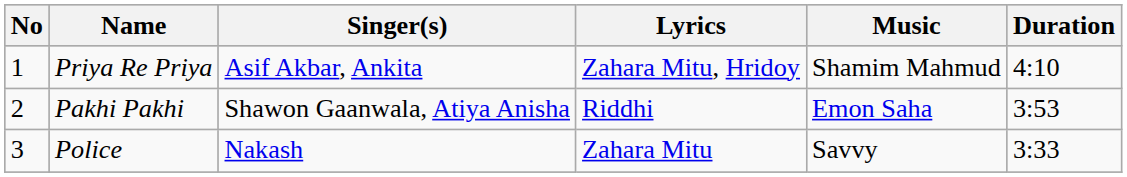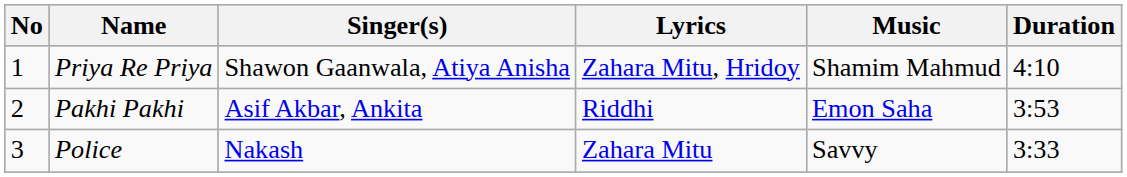Priya Re Priya | Singer(s): Asif Akbar, Ankita -> Shawon Gaanwala, Atiya Anisha
Pakhi Pakhi | Singer(s): Shawon Gaanwala, Atiya Anisha -> Asif Akbar, Ankita
